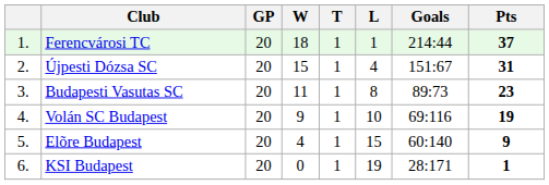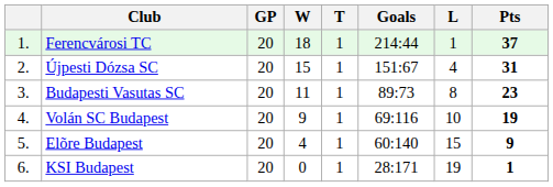columns swapped: L <-> Goals
